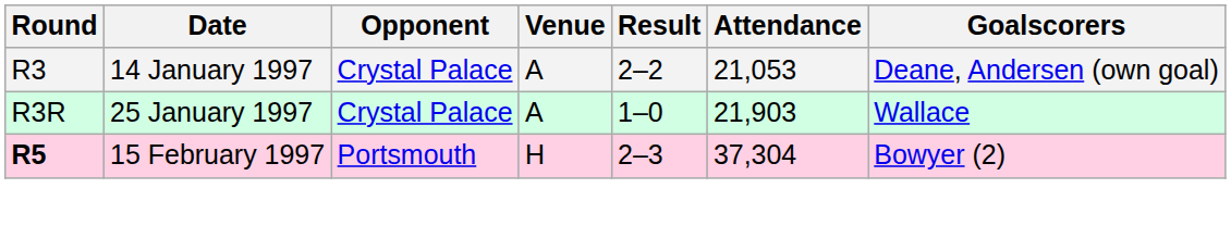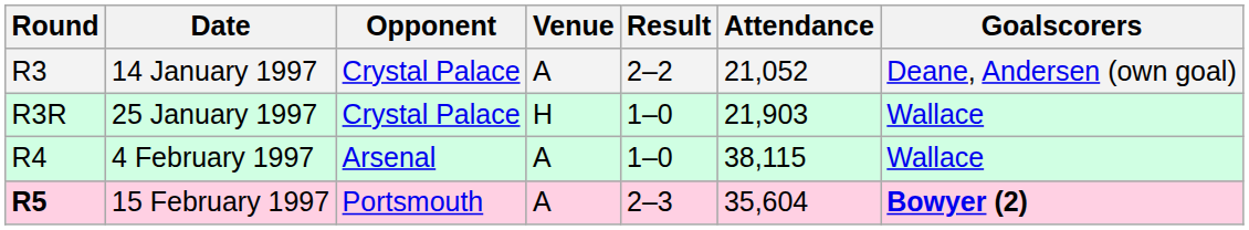14 January 1997 | Attendance: 21,053 -> 21,052
25 January 1997 | Venue: A -> H
+ row: R4 | 4 February 1997 | Arsenal | A | 1–0 | 38,115 | Wallace
15 February 1997 | Venue: H -> A
15 February 1997 | Attendance: 37,304 -> 35,604
15 February 1997 | Goalscorers: normal -> bold
